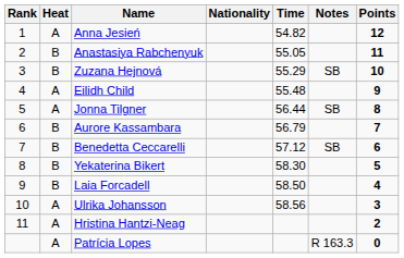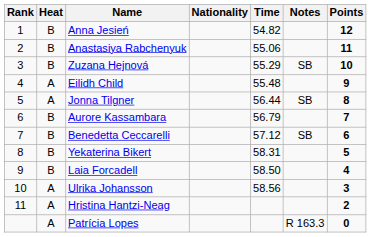Anna Jesień | Heat: A -> B
Anastasiya Rabchenyuk | Time: 55.05 -> 55.06
Yekaterina Bikert | Time: 58.30 -> 58.31
